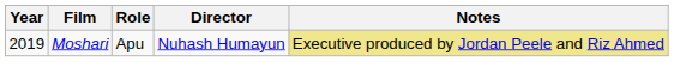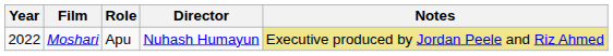Moshari | Year: 2019 -> 2022
